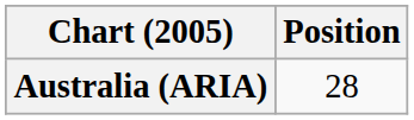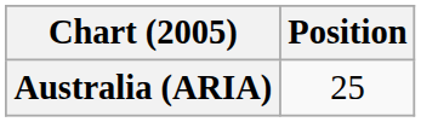Australia (ARIA) | Position: 28 -> 25
